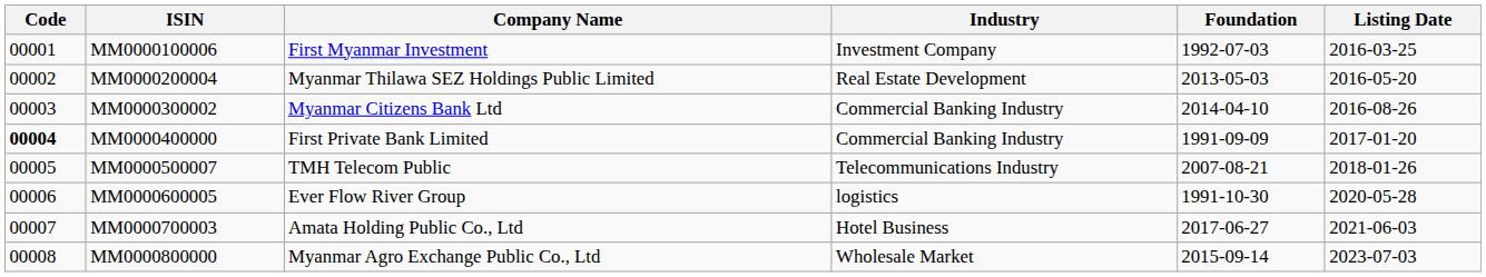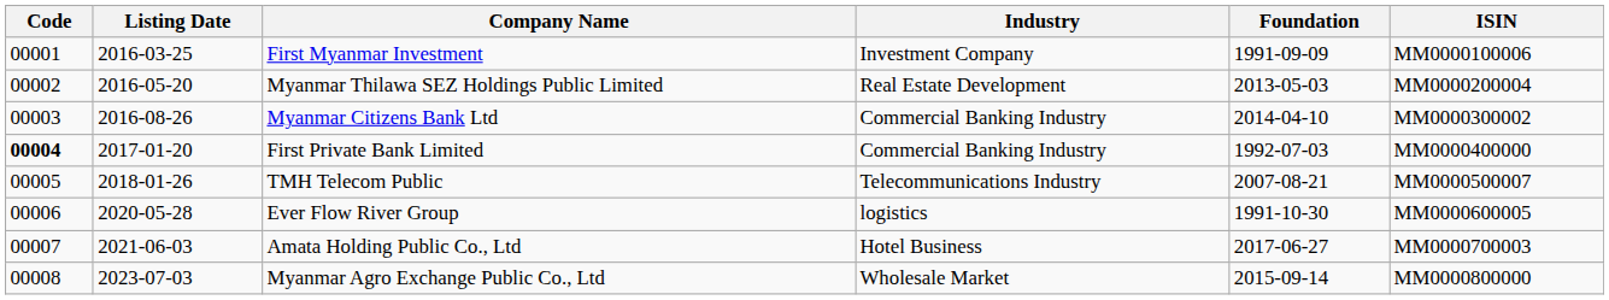columns swapped: Listing Date <-> ISIN
First Myanmar Investment | Foundation: 1992-07-03 -> 1991-09-09
First Private Bank Limited | Foundation: 1991-09-09 -> 1992-07-03
